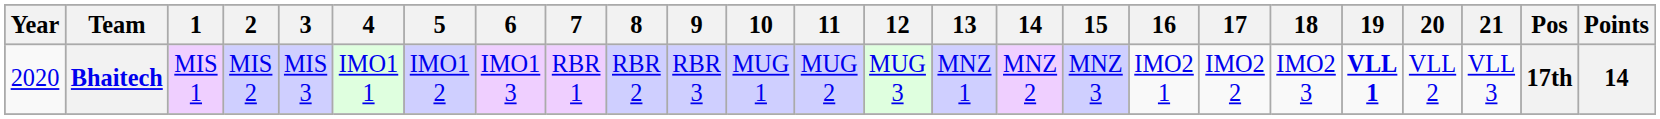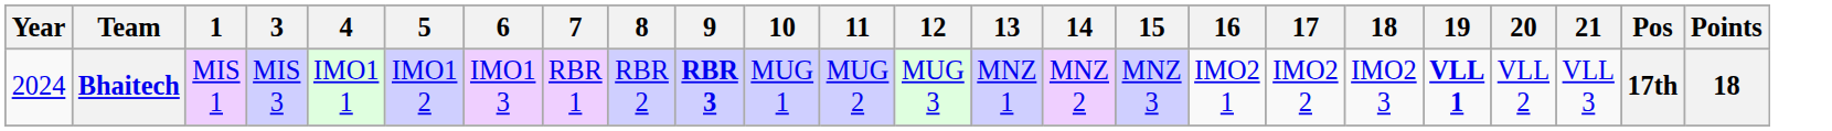- column: 2 | MIS 2
Bhaitech | Year: 2020 -> 2024
Bhaitech | 9: normal -> bold
Bhaitech | Points: 14 -> 18
